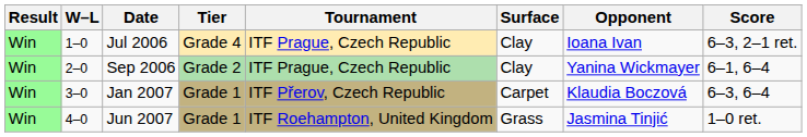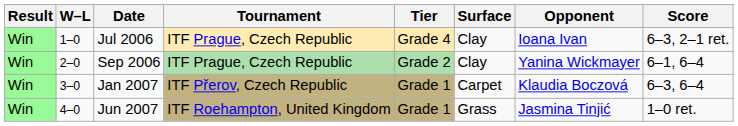columns swapped: Tournament <-> Tier
